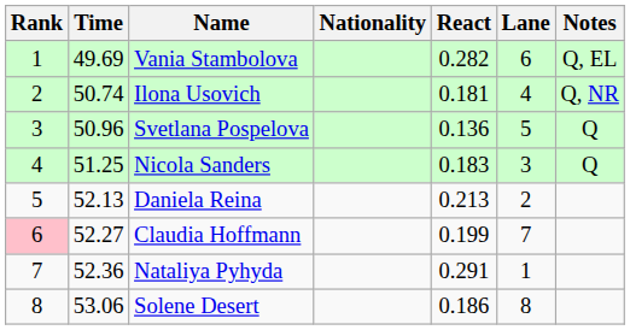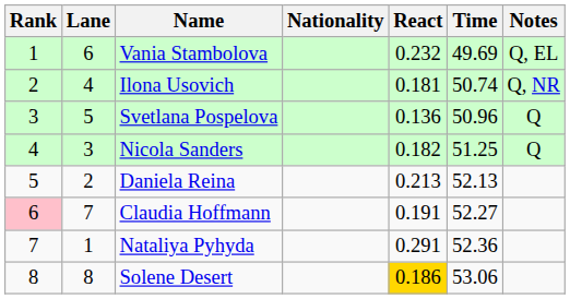columns swapped: Lane <-> Time
Vania Stambolova | React: 0.282 -> 0.232
Nicola Sanders | React: 0.183 -> 0.182
Claudia Hoffmann | React: 0.199 -> 0.191
Solene Desert | React: no background -> gold background
